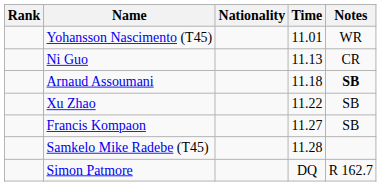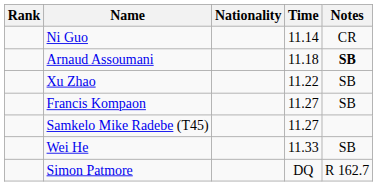- row: Yohansson Nascimento (T45) | 11.01 | WR
Ni Guo | Time: 11.13 -> 11.14
Samkelo Mike Radebe (T45) | Time: 11.28 -> 11.27
+ row: Wei He | 11.33 | SB
